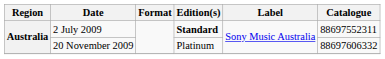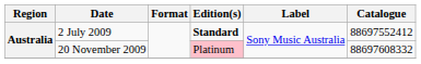2 July 2009 | Catalogue: 88697552311 -> 88697552412
20 November 2009 | Edition(s): no background -> pink background
20 November 2009 | Catalogue: 88697606332 -> 88697608332
